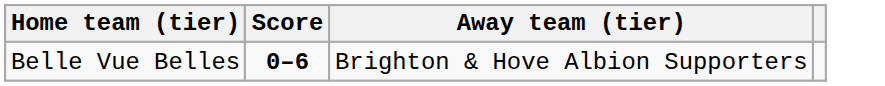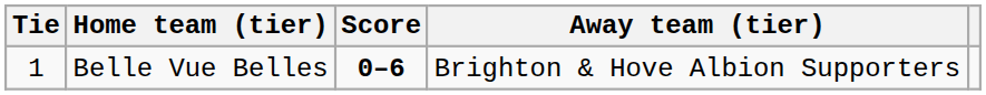+ column: Tie | 1
